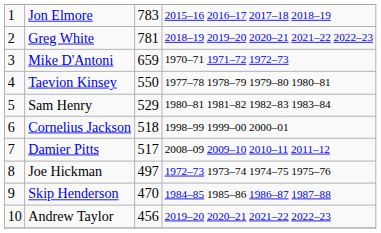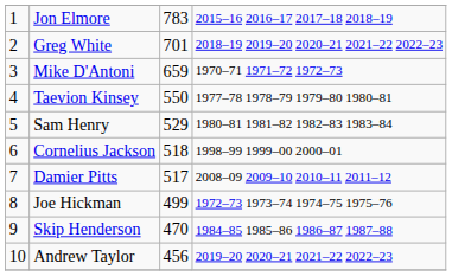Greg White | column 3: 781 -> 701
Joe Hickman | column 3: 497 -> 499
